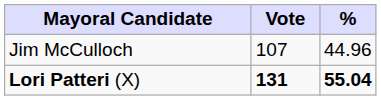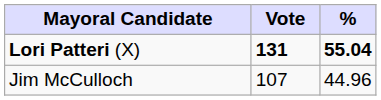rows swapped: Lori Patteri (X) <-> Jim McCulloch
